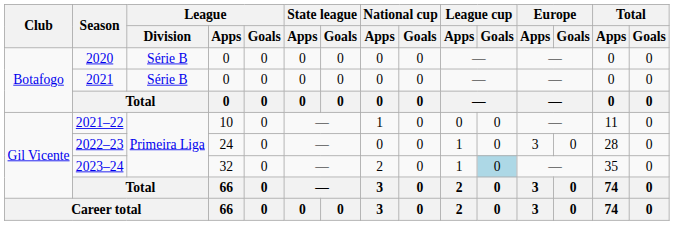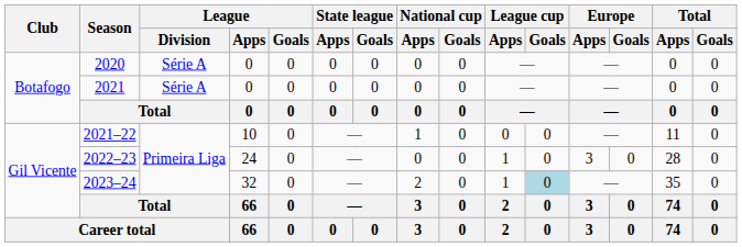2020 | League / Division: Série B -> Série A
2021 | League / Division: Série B -> Série A
